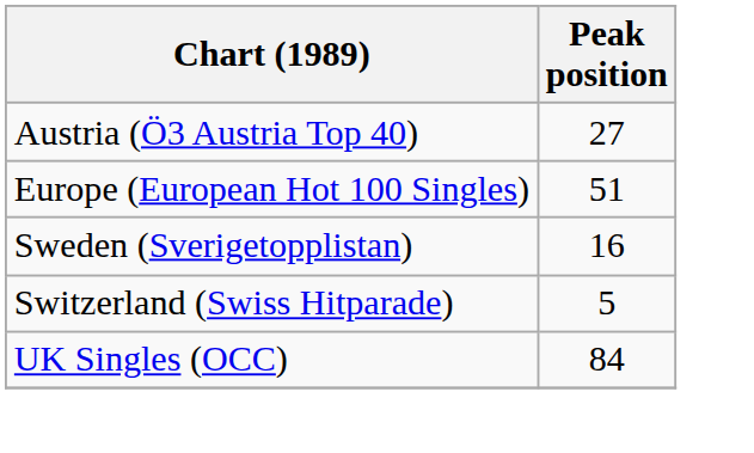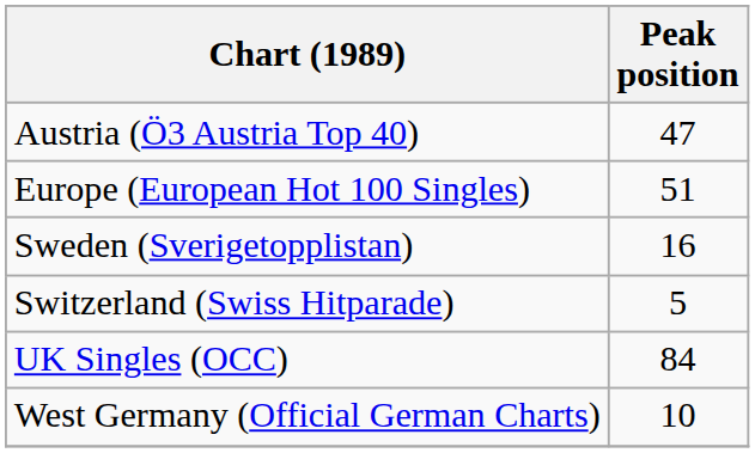Austria (Ö3 Austria Top 40) | Peak position: 27 -> 47
+ row: West Germany (Official German Charts) | 10
